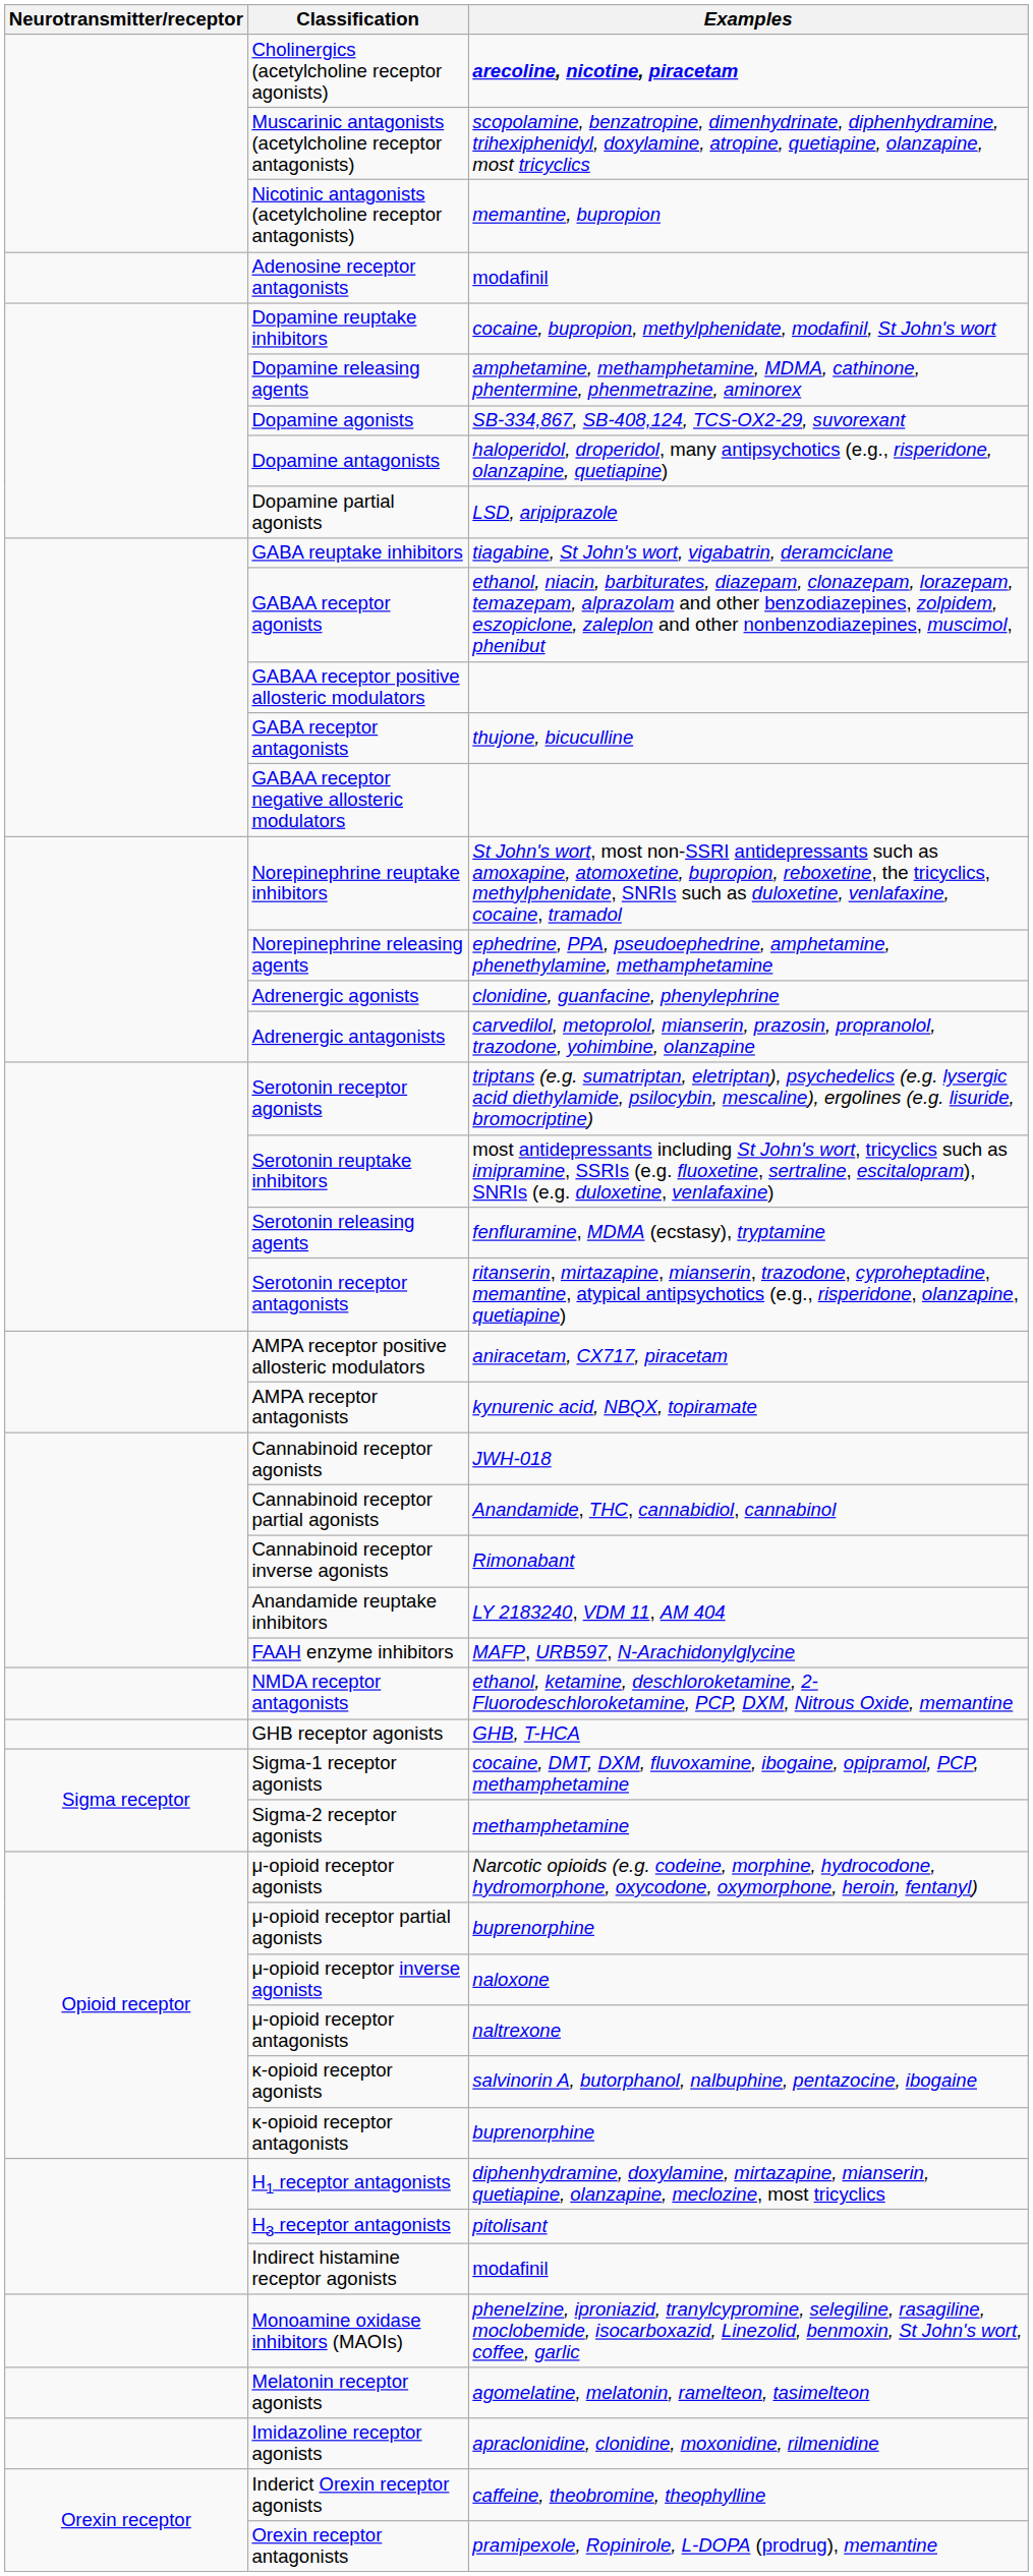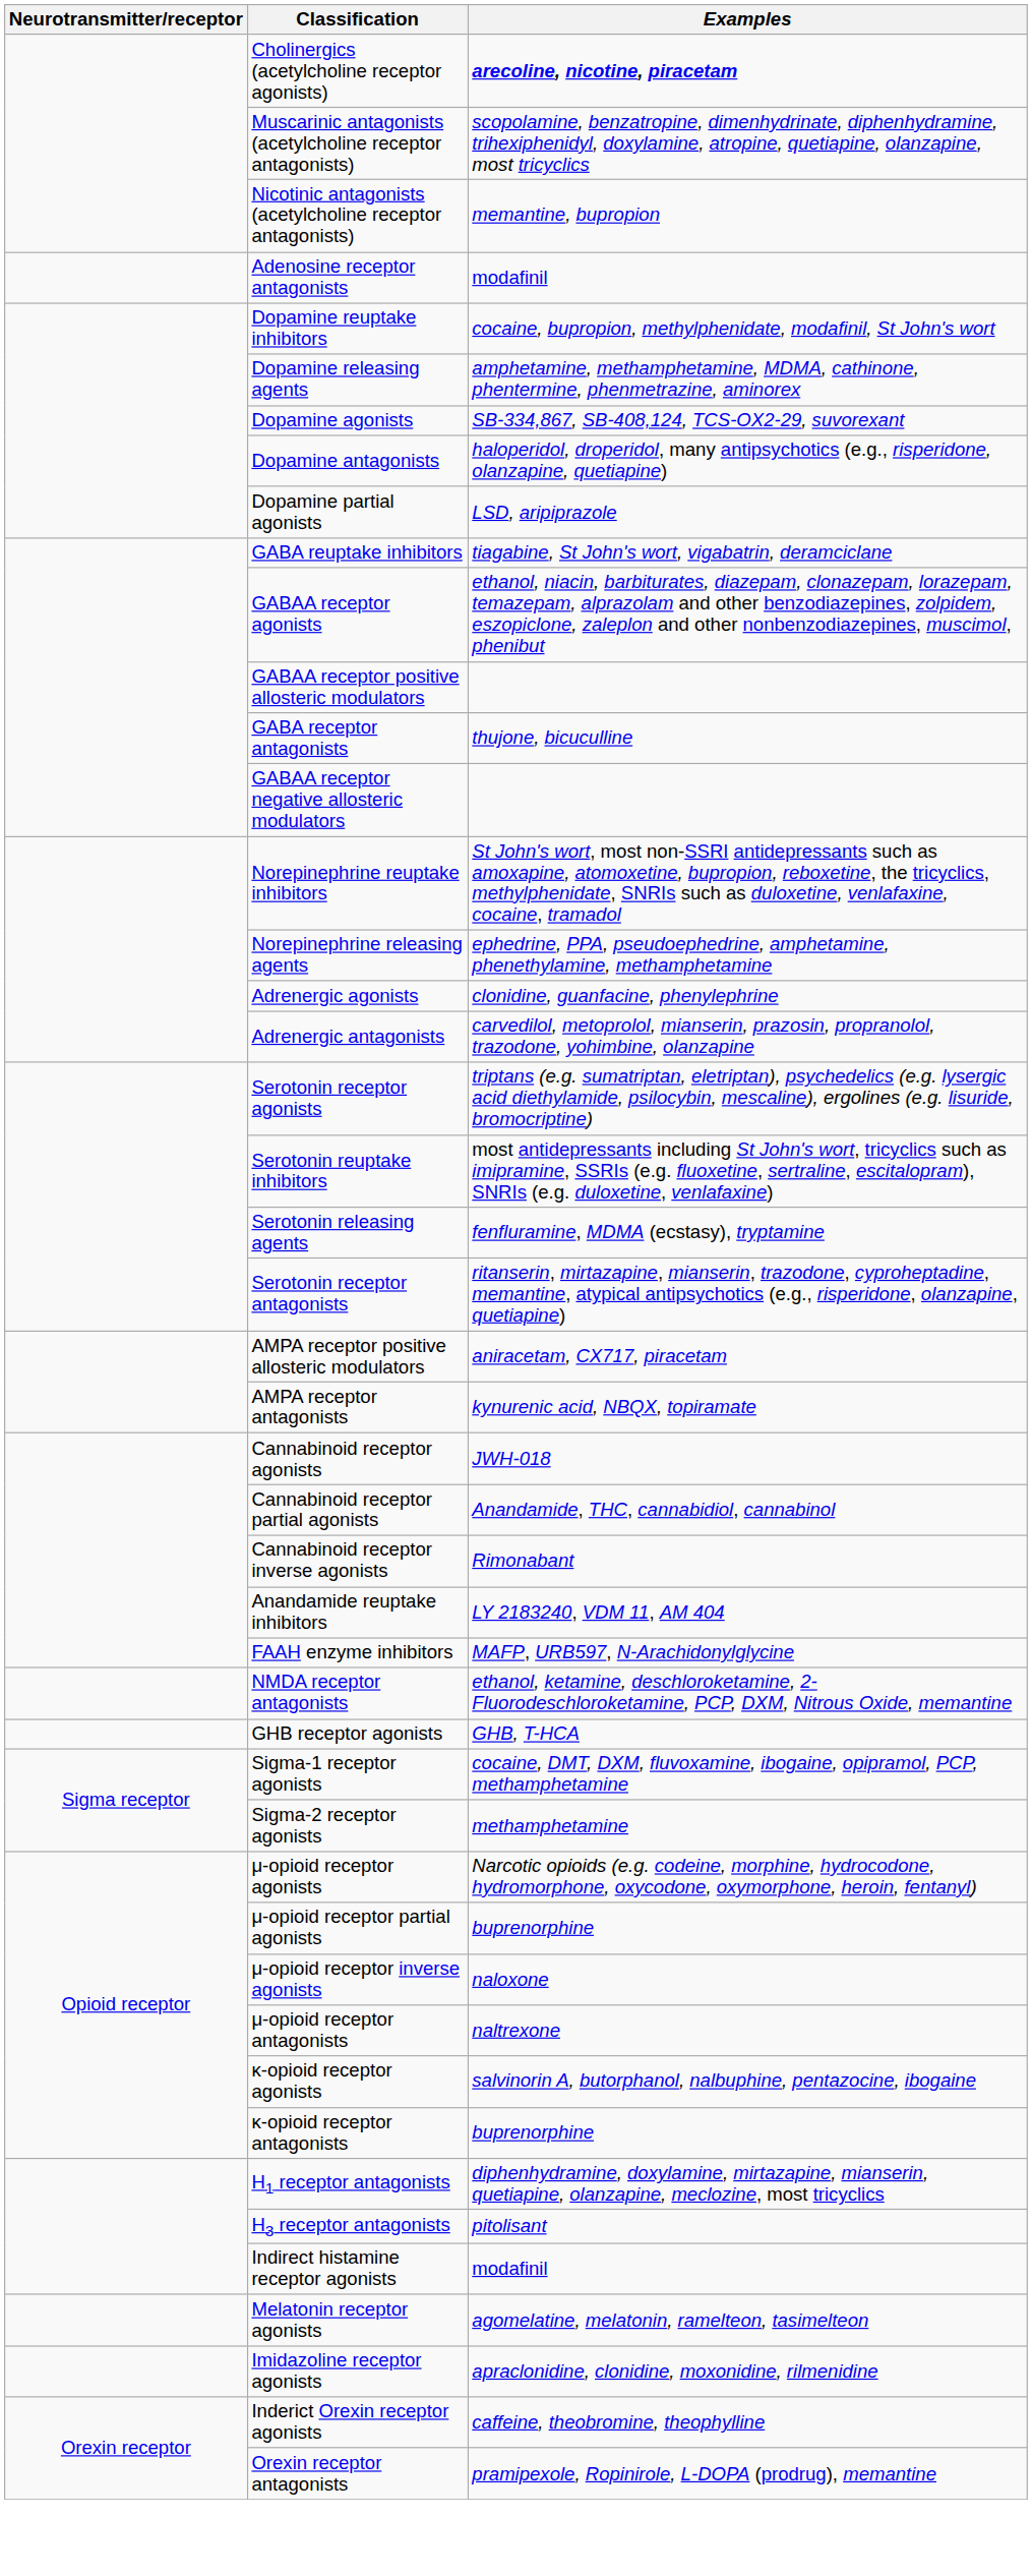- row: Monoamine oxidase inhibitors (MAOIs) | phenelzine, iproniazid, tranylcypromine, selegiline, rasagiline, moclobemide, isocarboxazid, Linezolid, benmoxin, St John's wort, coffee, garlic
